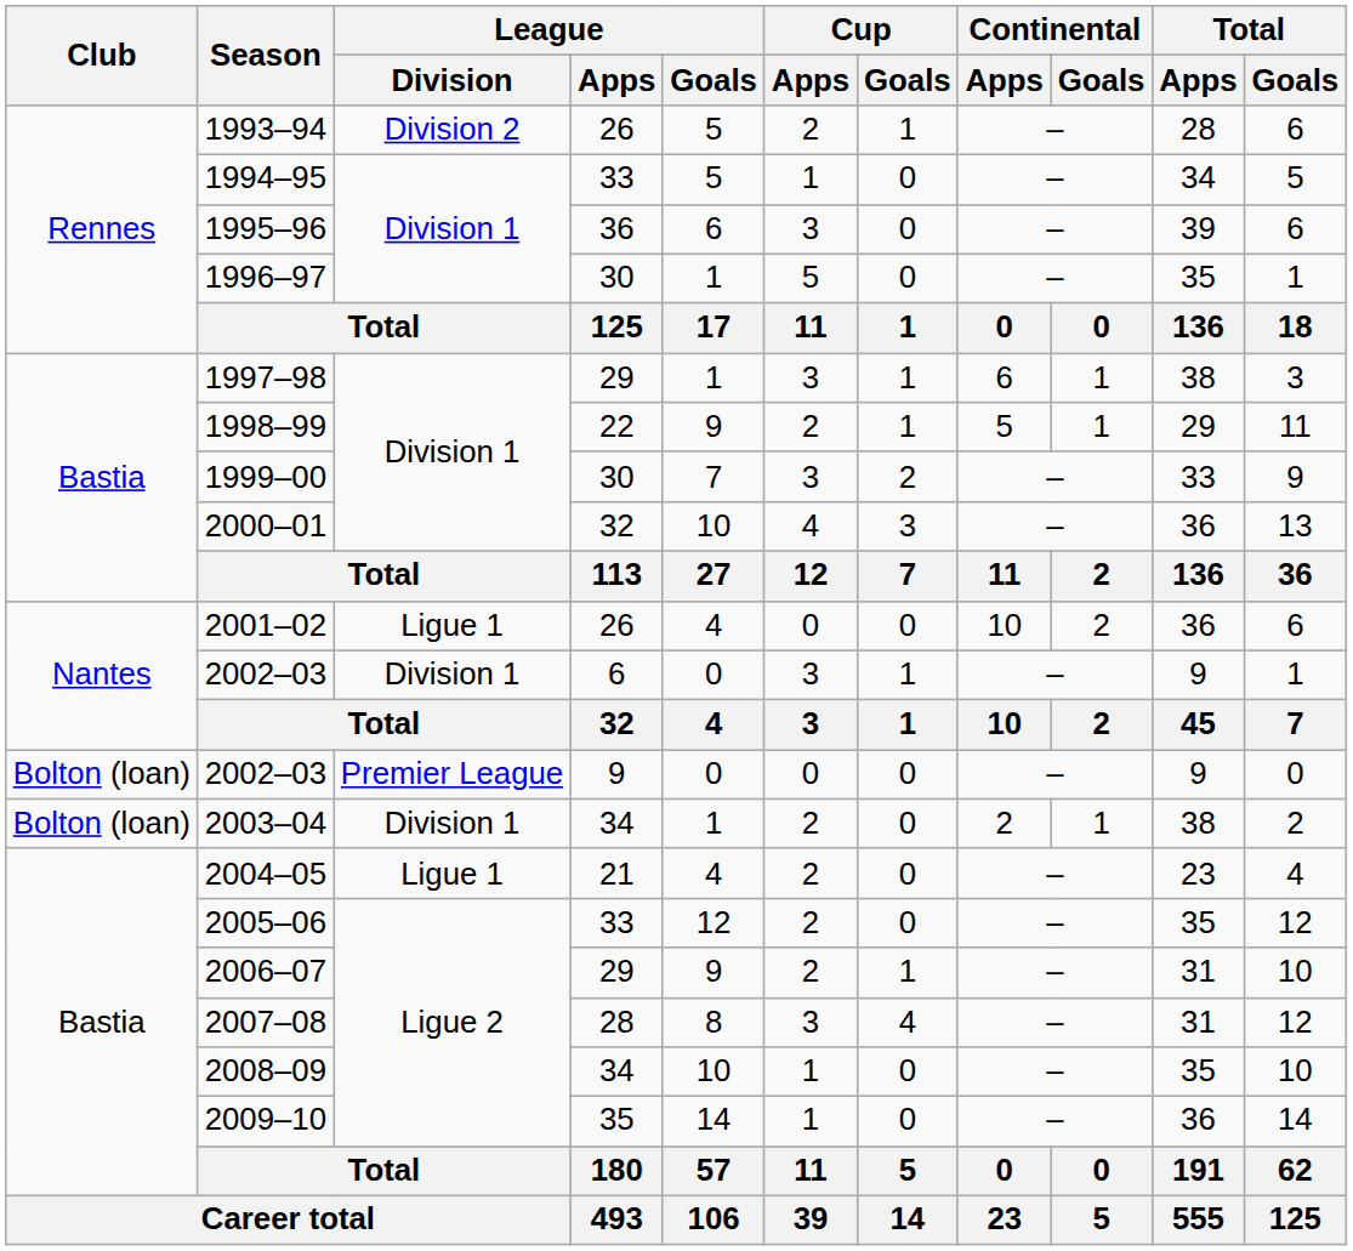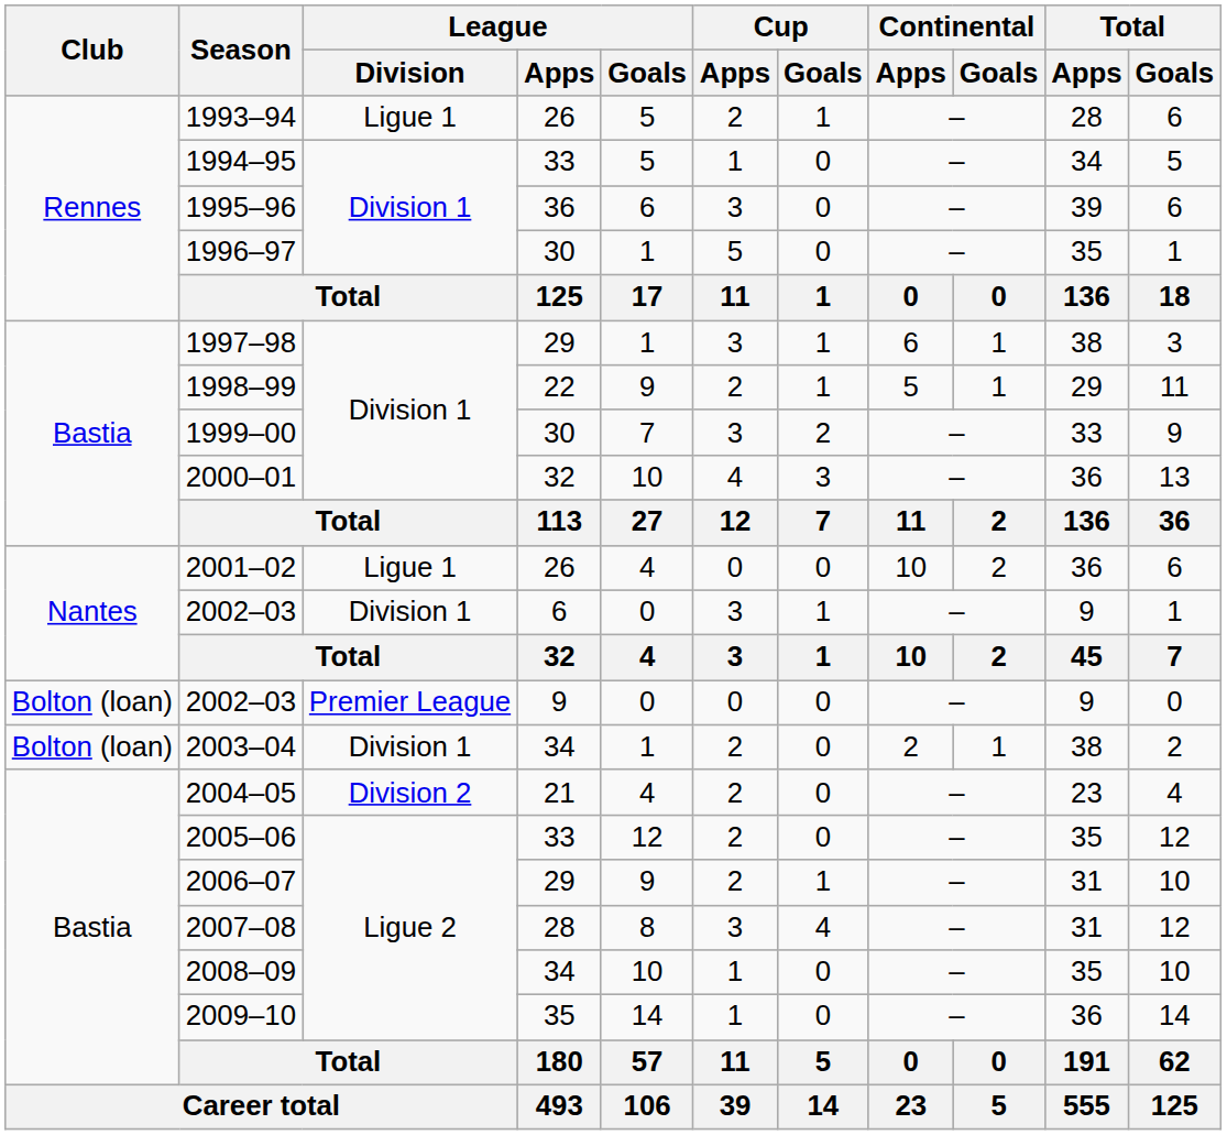1993–94 | League / Division: Division 2 -> Ligue 1
2004–05 | League / Division: Ligue 1 -> Division 2
